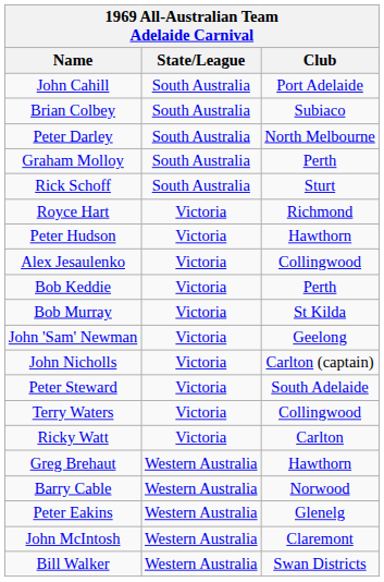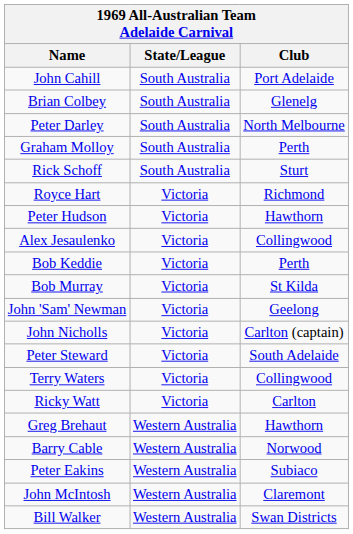Brian Colbey | Club: Subiaco -> Glenelg
Peter Eakins | Club: Glenelg -> Subiaco
